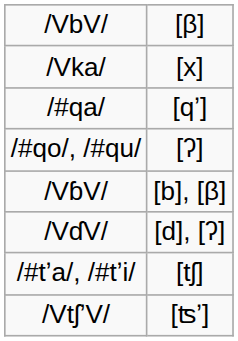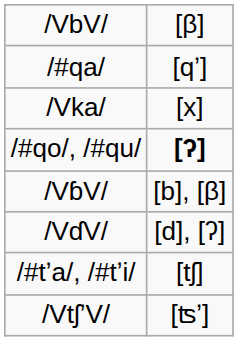rows swapped: /Vka/ <-> /#qa/
/#qo/, /#qu/ | column 2: normal -> bold
